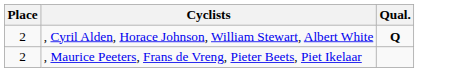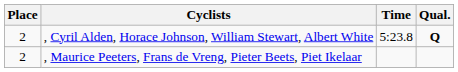+ column: Time | 5:23.8
